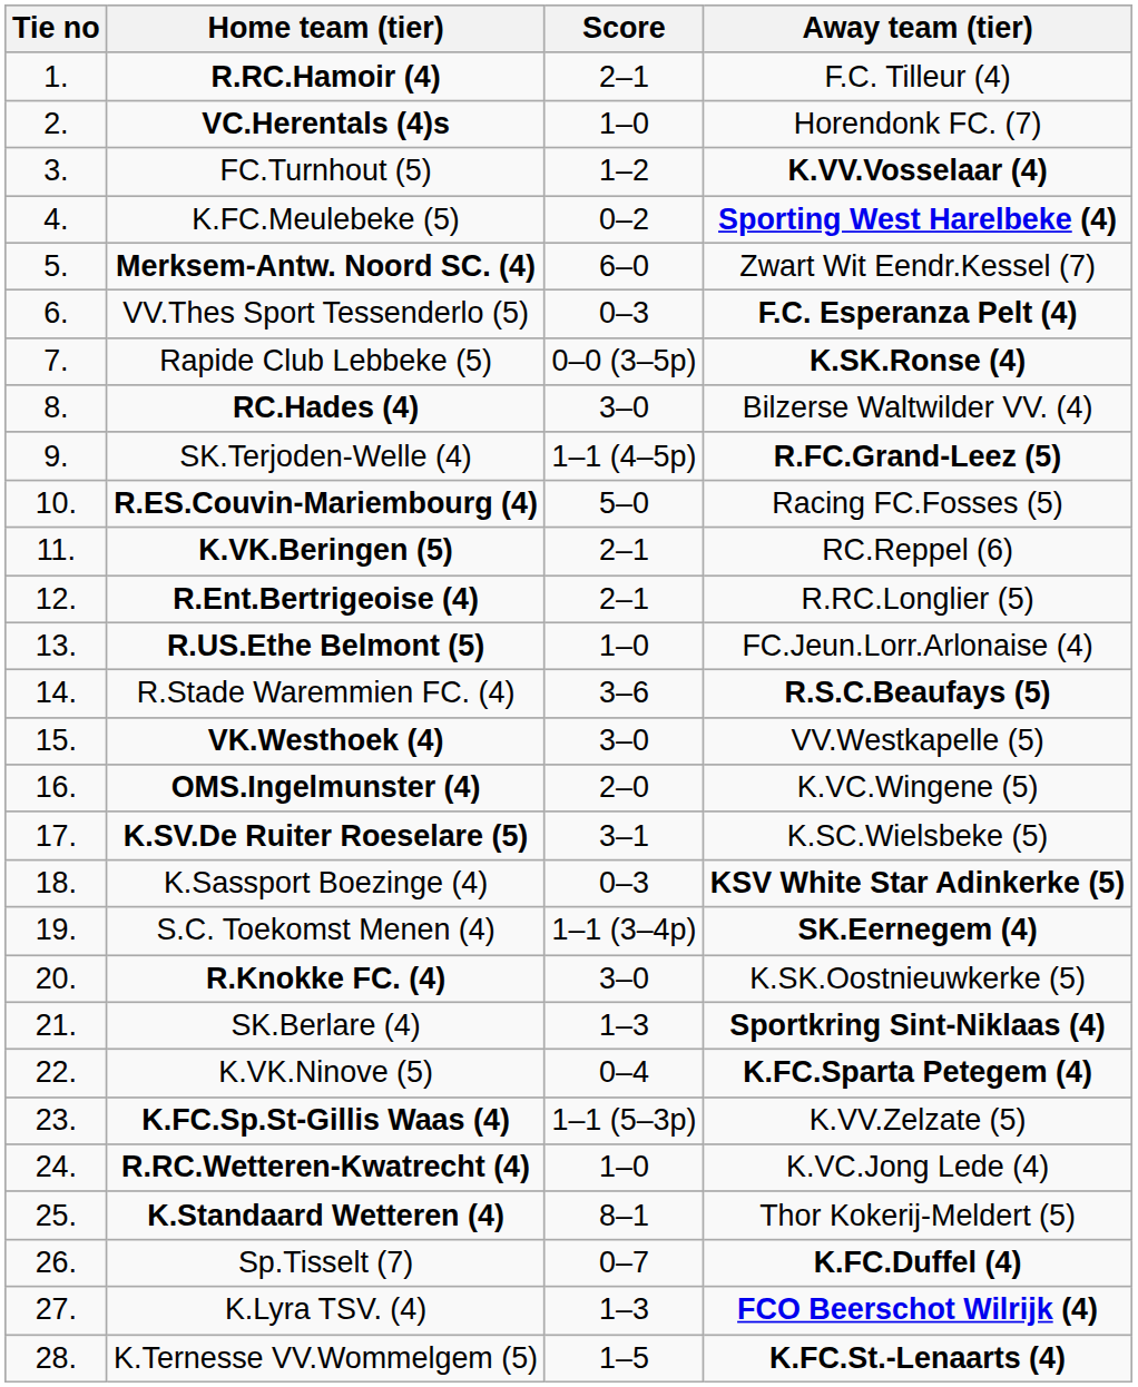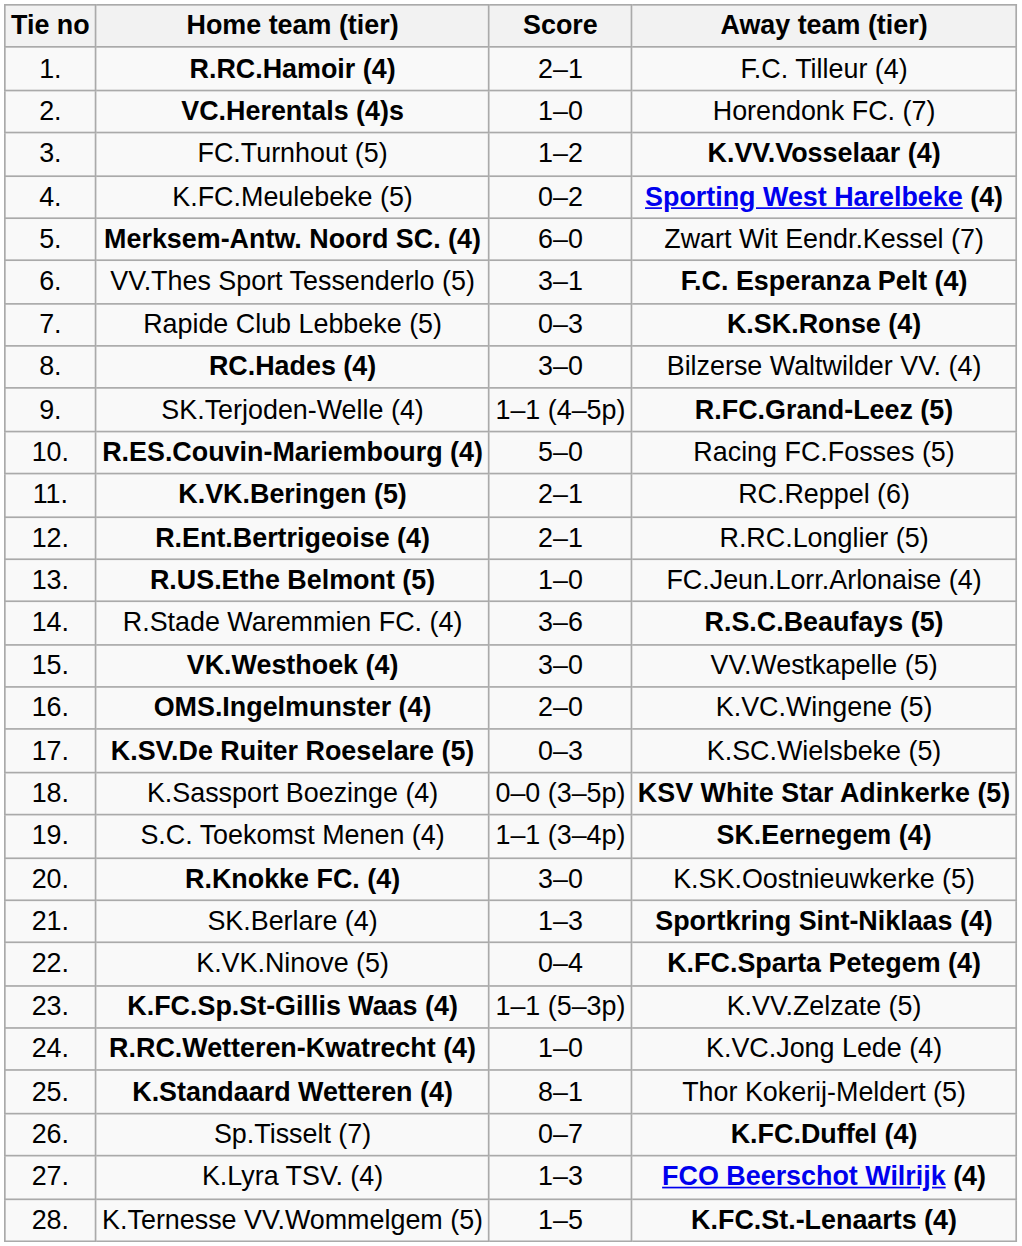VV.Thes Sport Tessenderlo (5) | Score: 0–3 -> 3–1
Rapide Club Lebbeke (5) | Score: 0–0 (3–5p) -> 0–3
K.SV.De Ruiter Roeselare (5) | Score: 3–1 -> 0–3
K.Sassport Boezinge (4) | Score: 0–3 -> 0–0 (3–5p)
